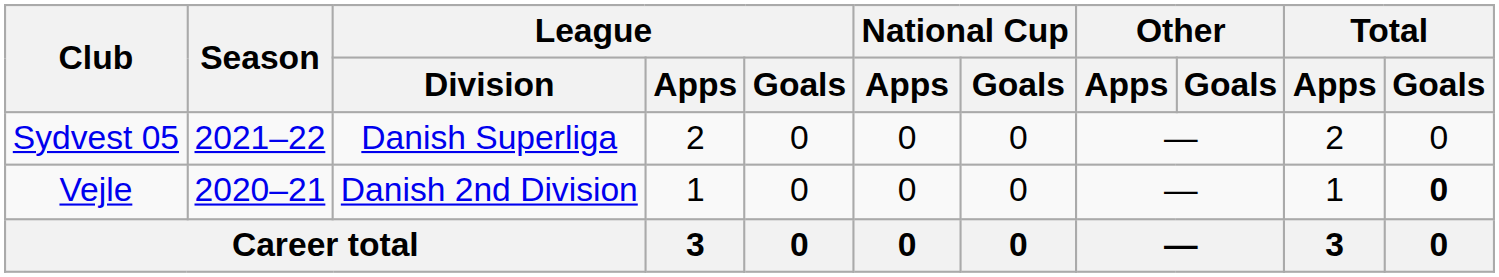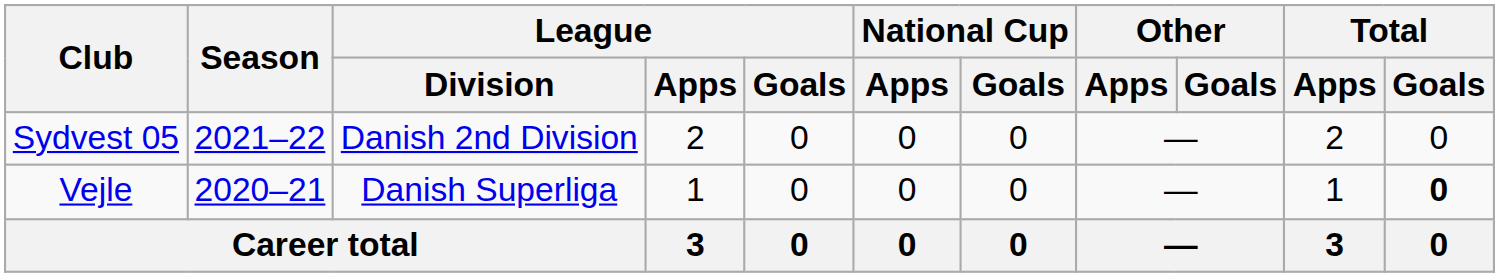Sydvest 05 | League / Division: Danish Superliga -> Danish 2nd Division
Vejle | League / Division: Danish 2nd Division -> Danish Superliga
